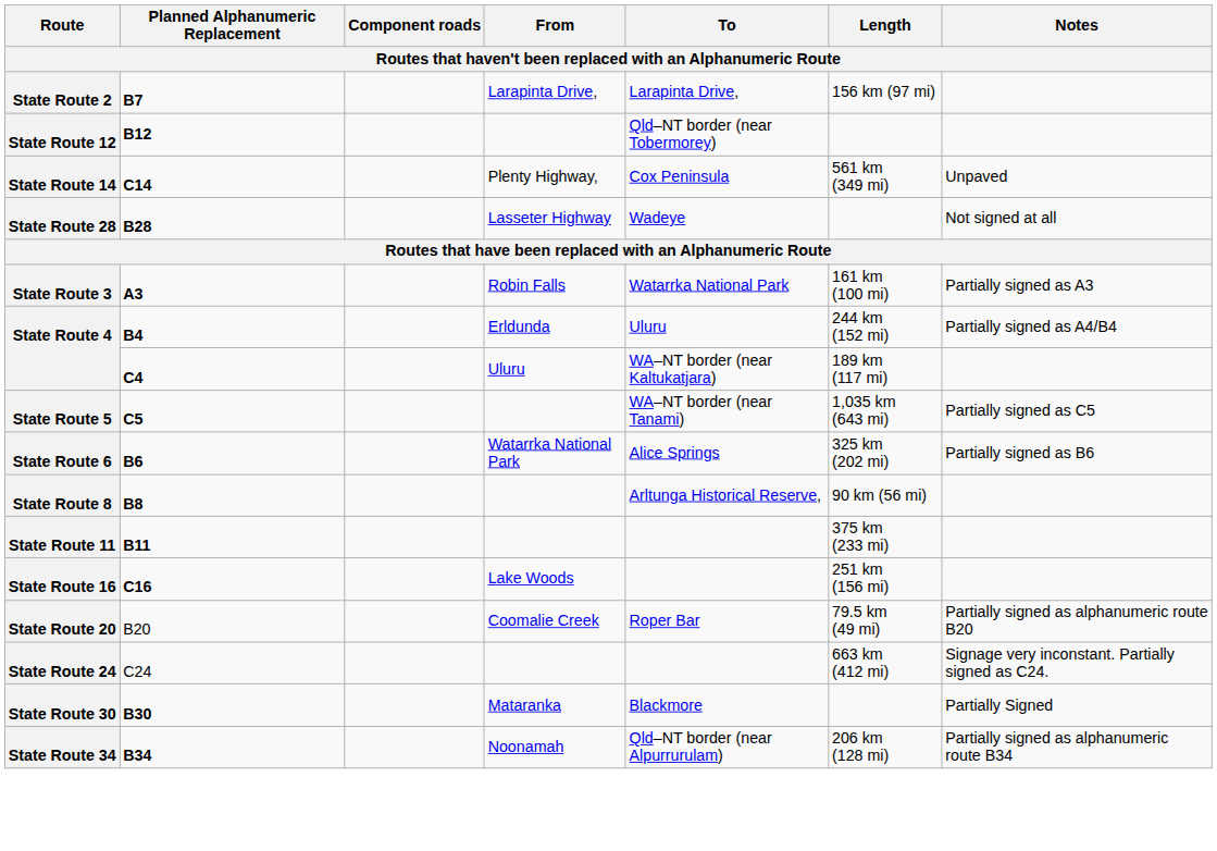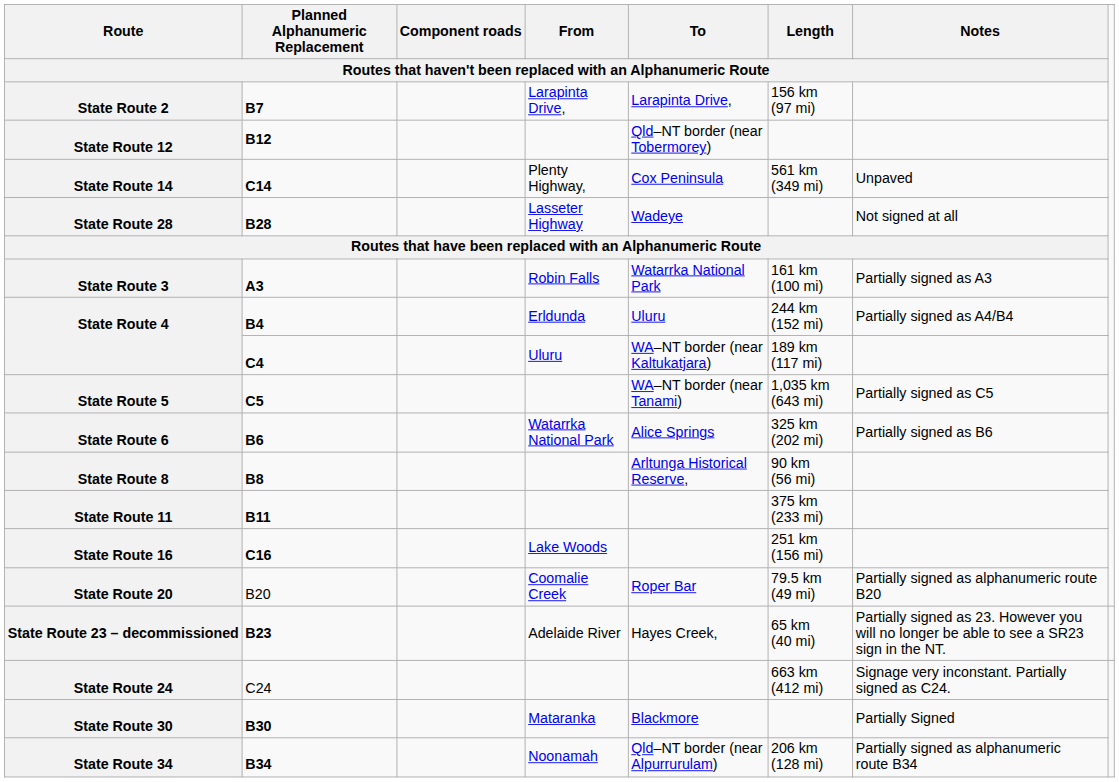+ row: State Route 23 – decommissioned | B23 | Adelaide River | Hayes Creek, | 65 km (40 mi) | Partially signed as 23. However you will no longer be able to see a SR23 sign in the NT.
